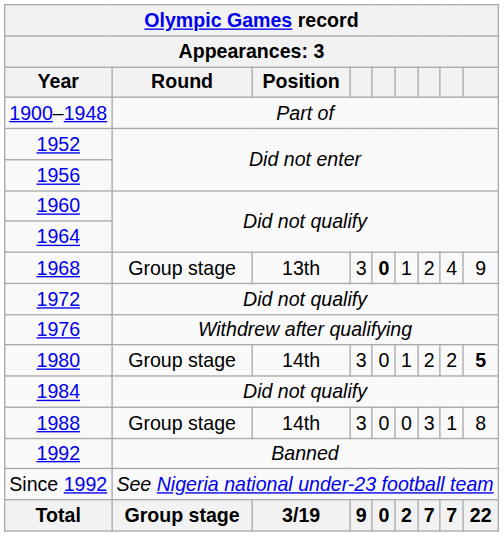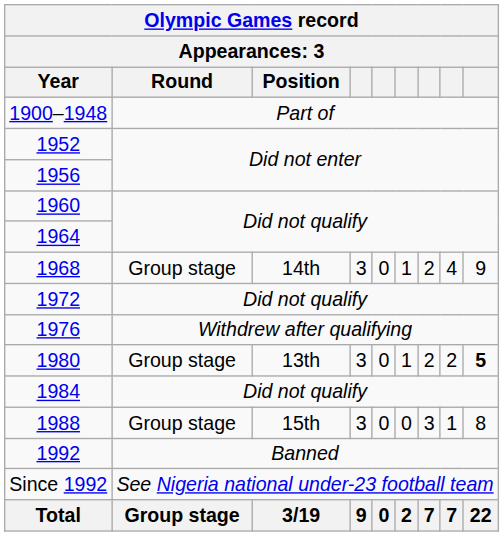1968 | Position: 13th -> 14th
1968 | column 5: bold -> normal
1980 | Position: 14th -> 13th
1988 | Position: 14th -> 15th
